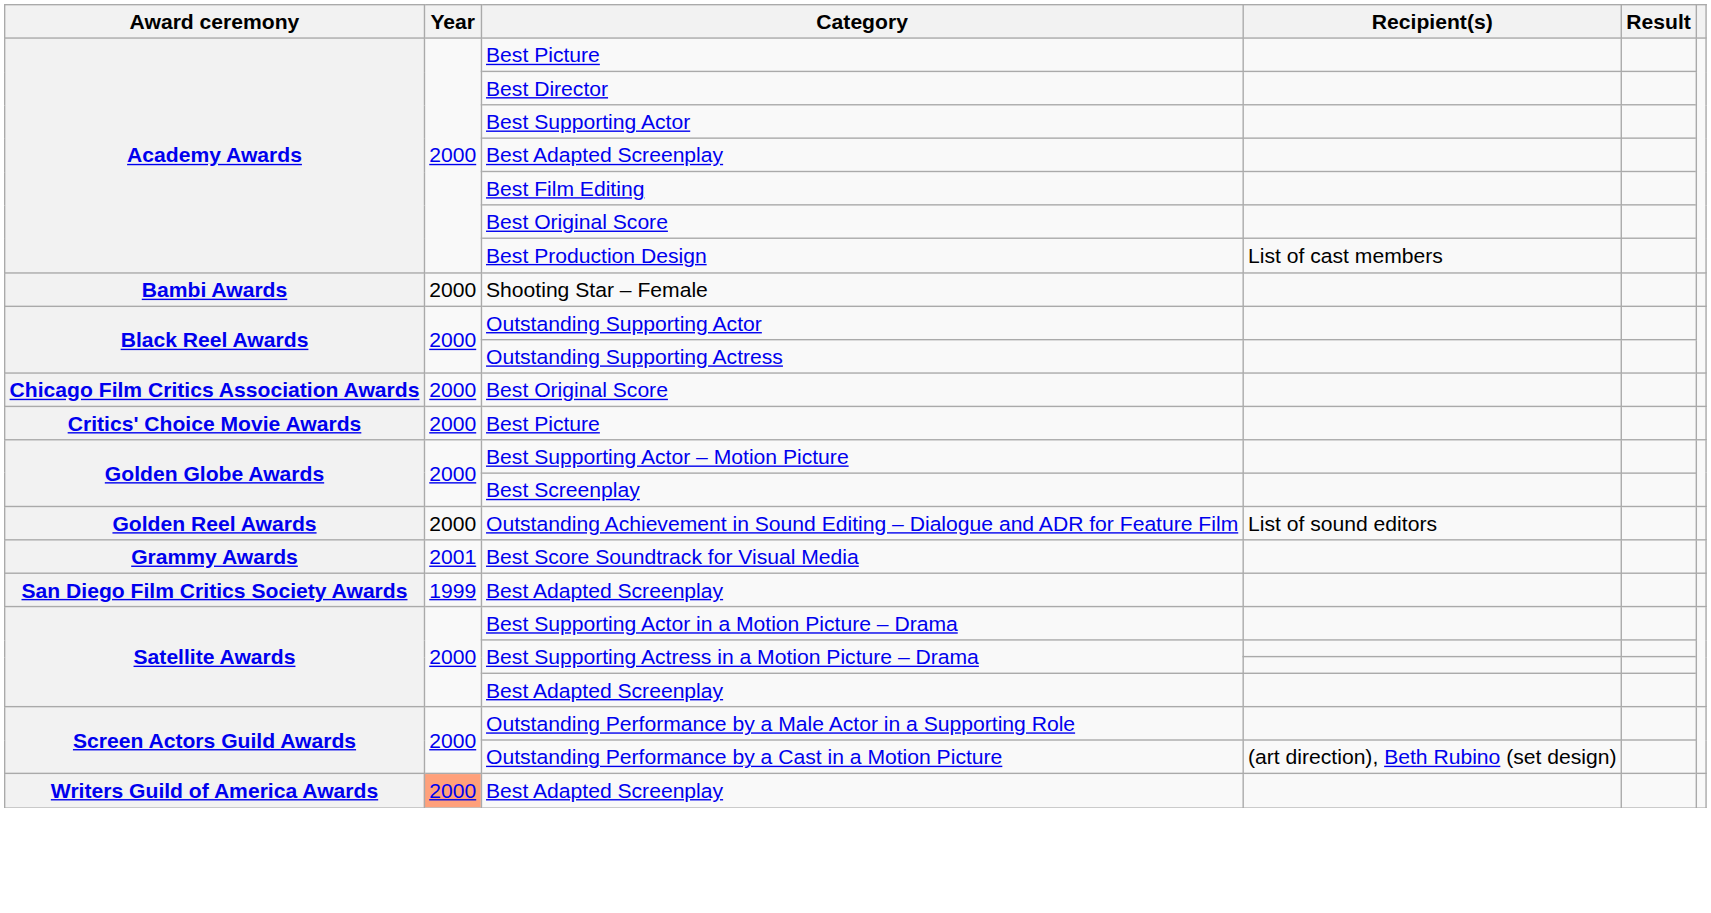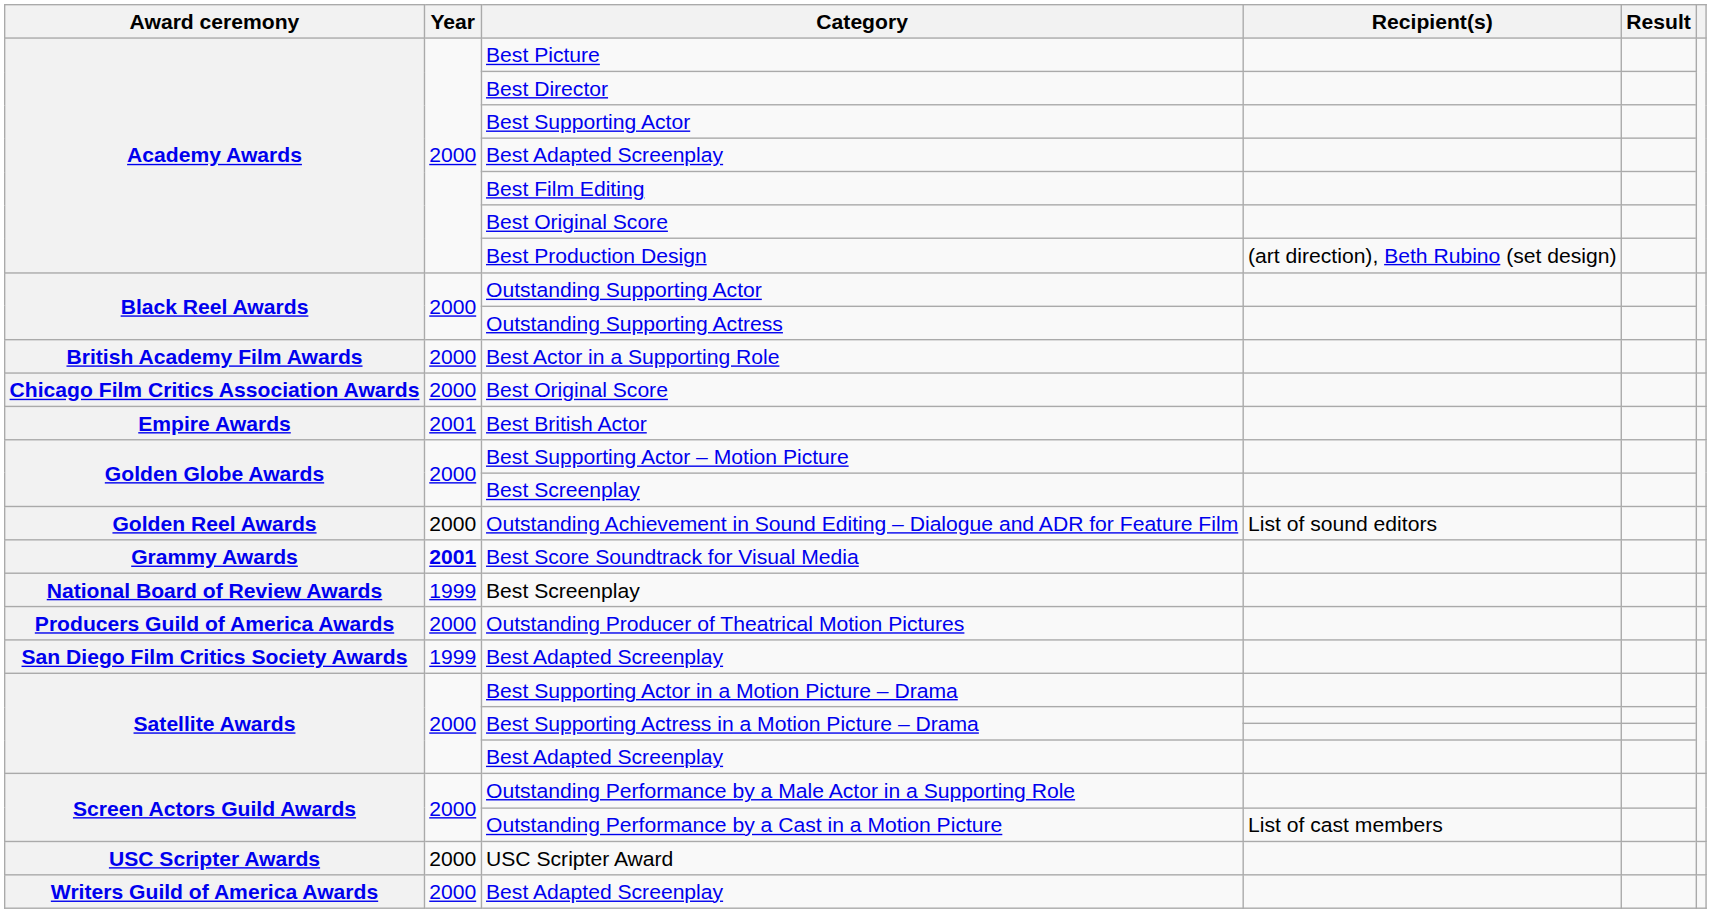Best Production Design | Recipient(s): List of cast members -> (art direction), Beth Rubino (set design)
- row: Bambi Awards | 2000 | Shooting Star – Female
+ row: British Academy Film Awards | 2000 | Best Actor in a Supporting Role
- row: Critics' Choice Movie Awards | 2000 | Best Picture
+ row: Empire Awards | 2001 | Best British Actor
Best Score Soundtrack for Visual Media | Year: normal -> bold
+ row: National Board of Review Awards | 1999 | Best Screenplay
+ row: Producers Guild of America Awards | 2000 | Outstanding Producer of Theatrical Motion Pictures
Outstanding Performance by a Cast in a Motion Picture | Recipient(s): (art direction), Beth Rubino (set design) -> List of cast members
+ row: USC Scripter Awards | 2000 | USC Scripter Award
Writers Guild of America Awards / Best Adapted Screenplay | Year: lightsalmon background -> no background
